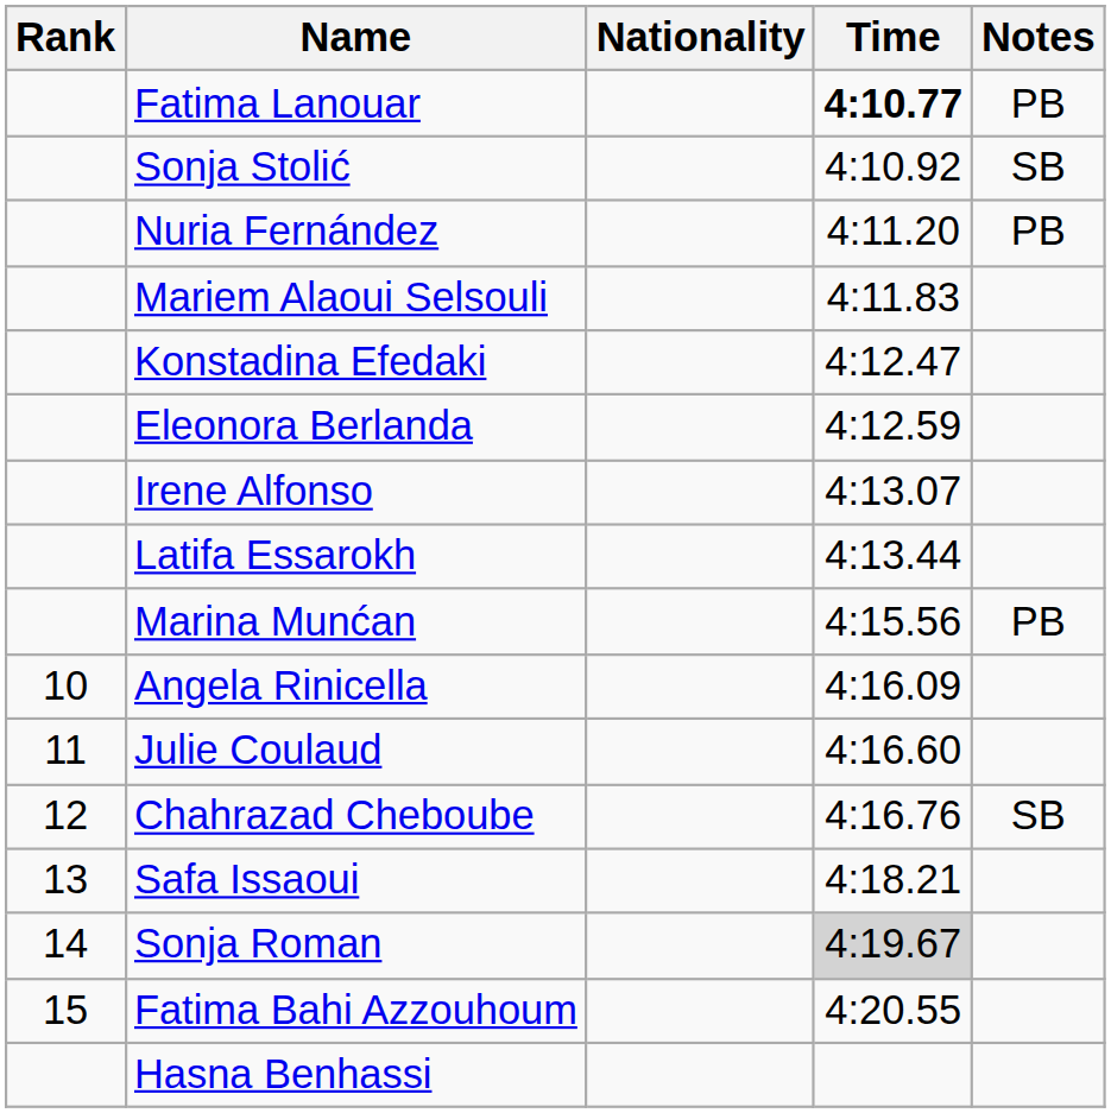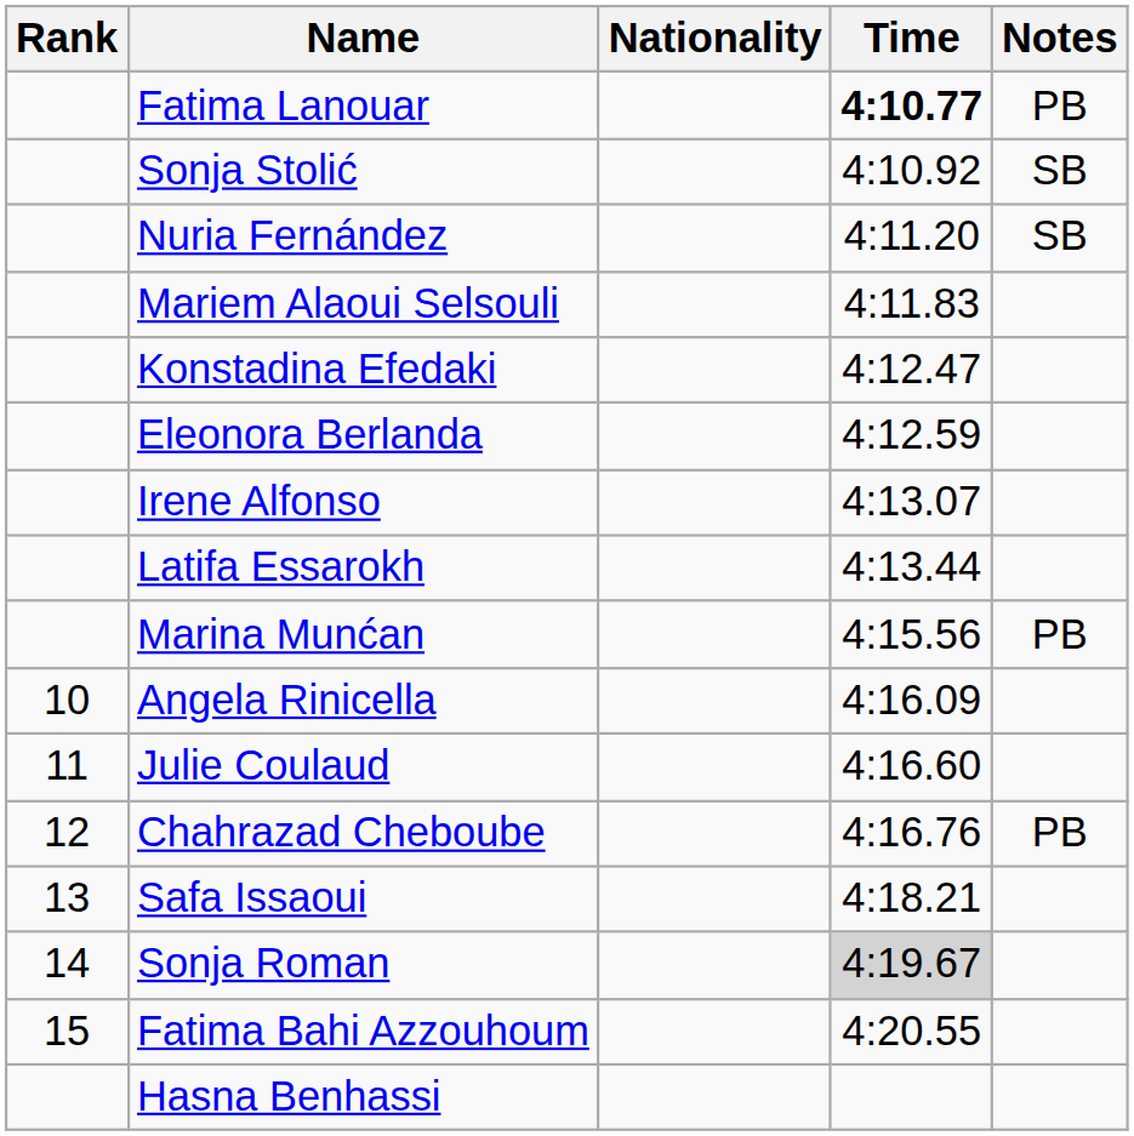Nuria Fernández | Notes: PB -> SB
Chahrazad Cheboube | Notes: SB -> PB
